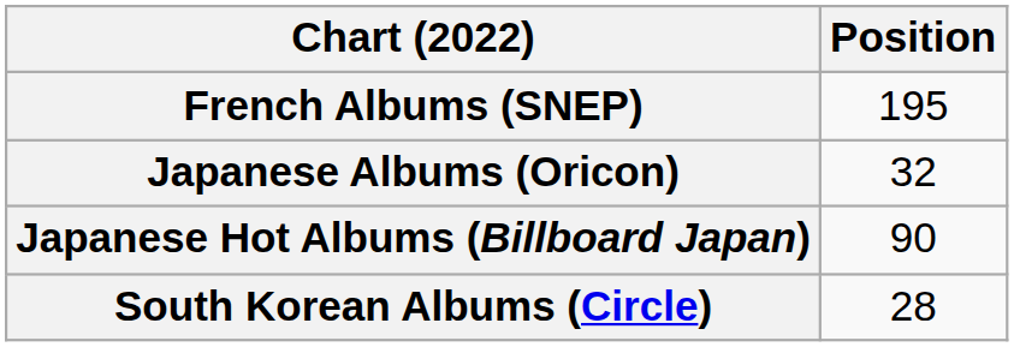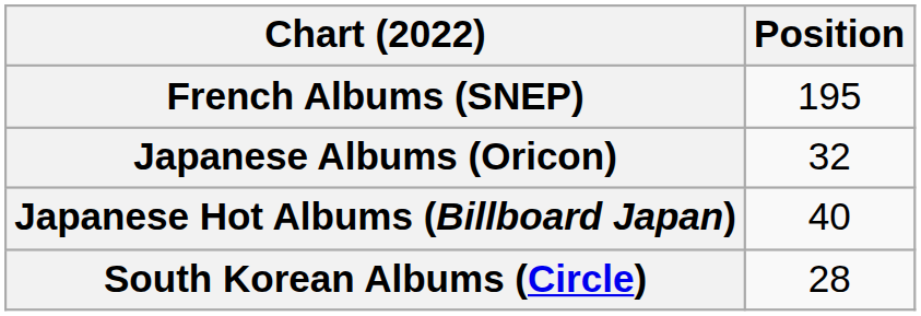Japanese Hot Albums (Billboard Japan) | Position: 90 -> 40
